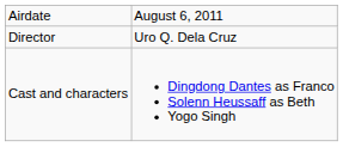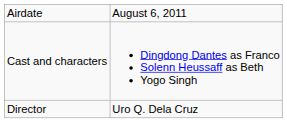rows swapped: Director <-> Cast and characters
